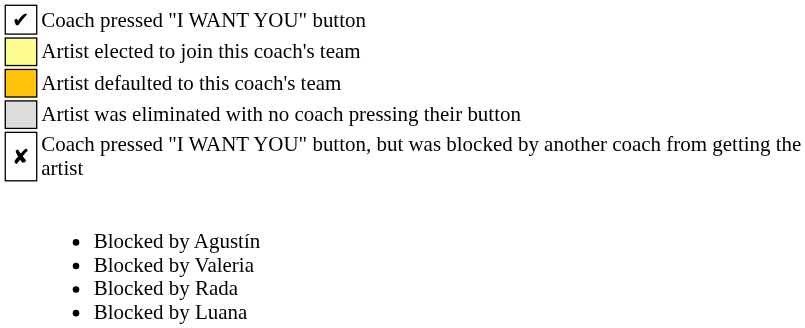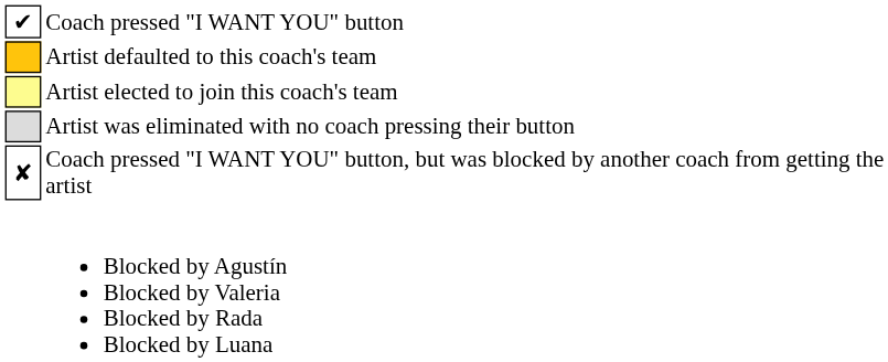rows swapped: Artist elected to join this coach's team <-> Artist defaulted to this coach's team
